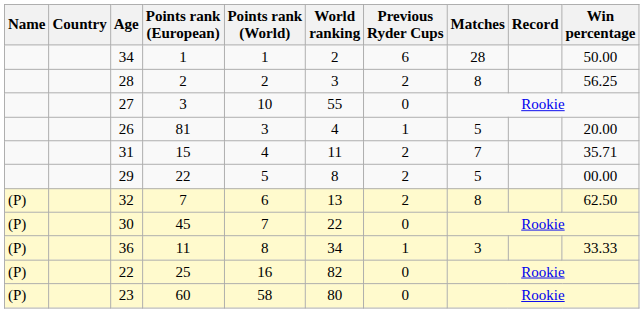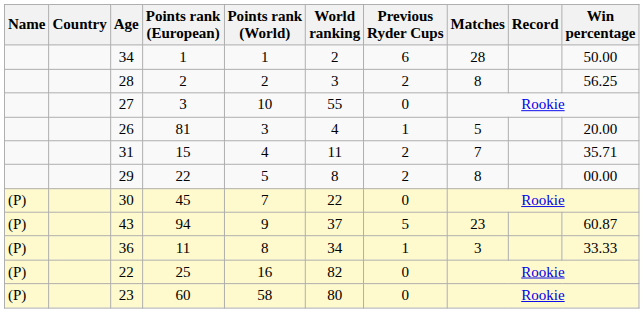29 | Matches: 5 -> 8
- row: (P) | 32 | 7 | 6 | 13 | 2 | 8 | 62.50
+ row: (P) | 43 | 94 | 9 | 37 | 5 | 23 | 60.87
